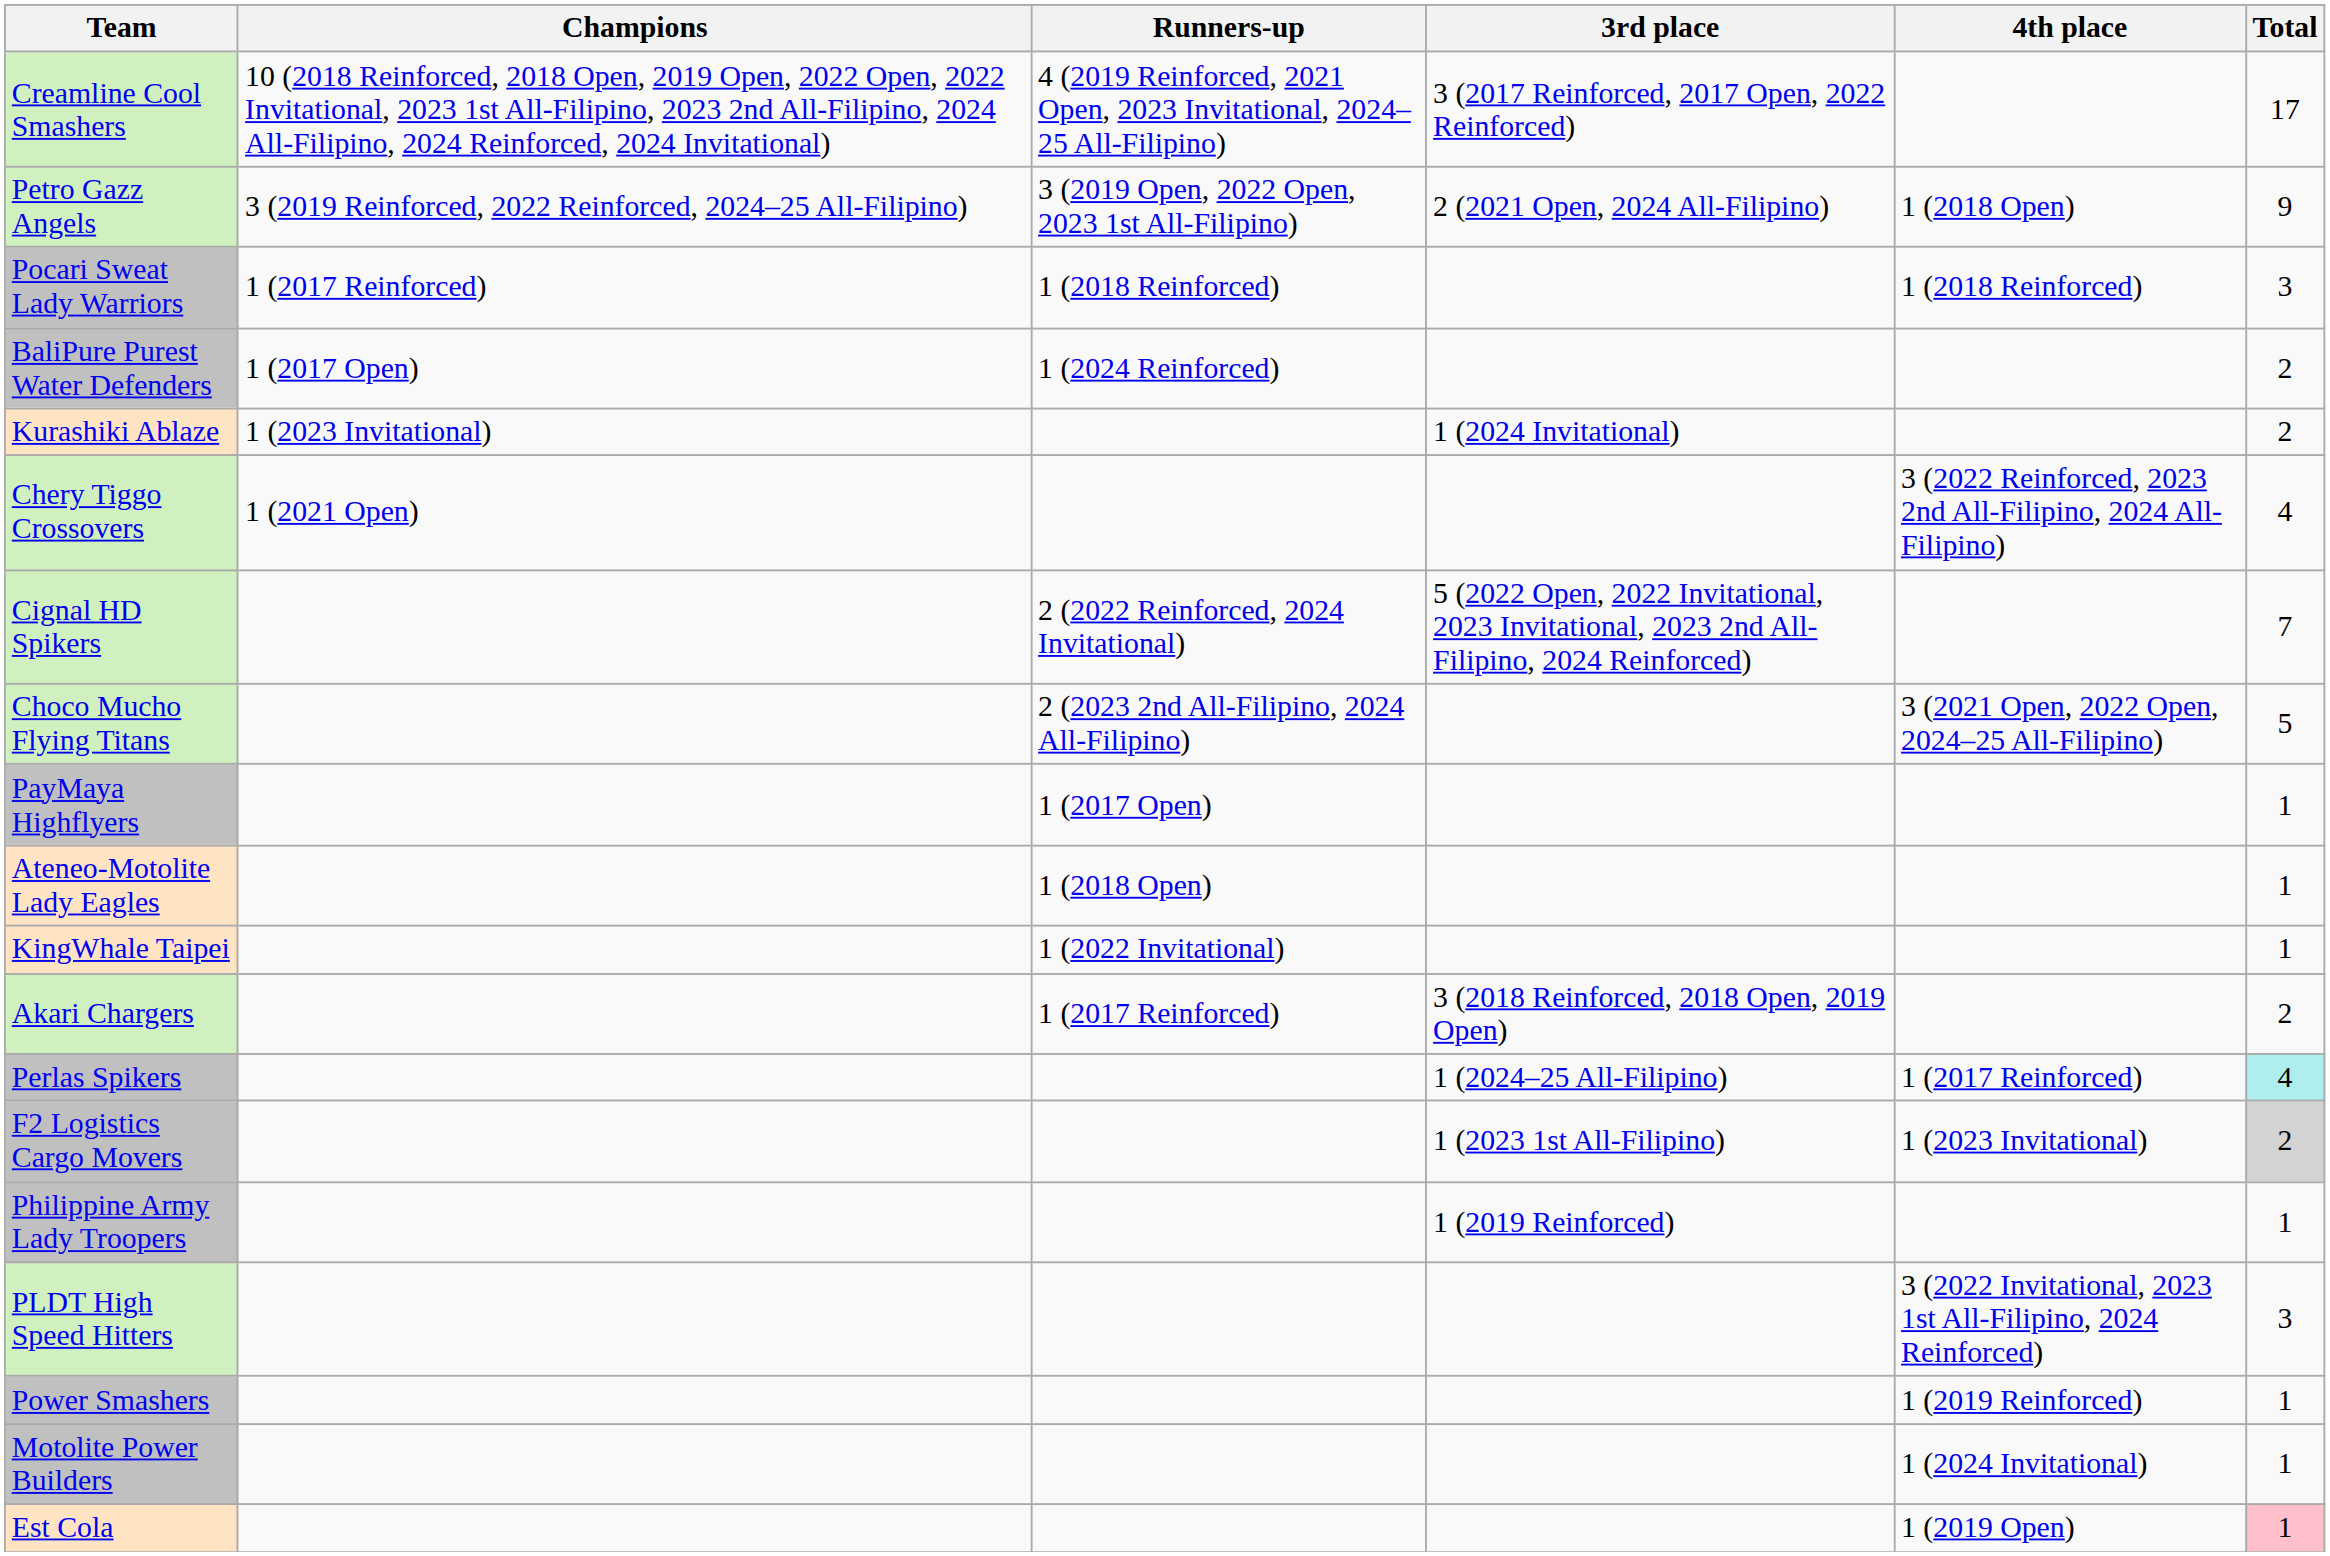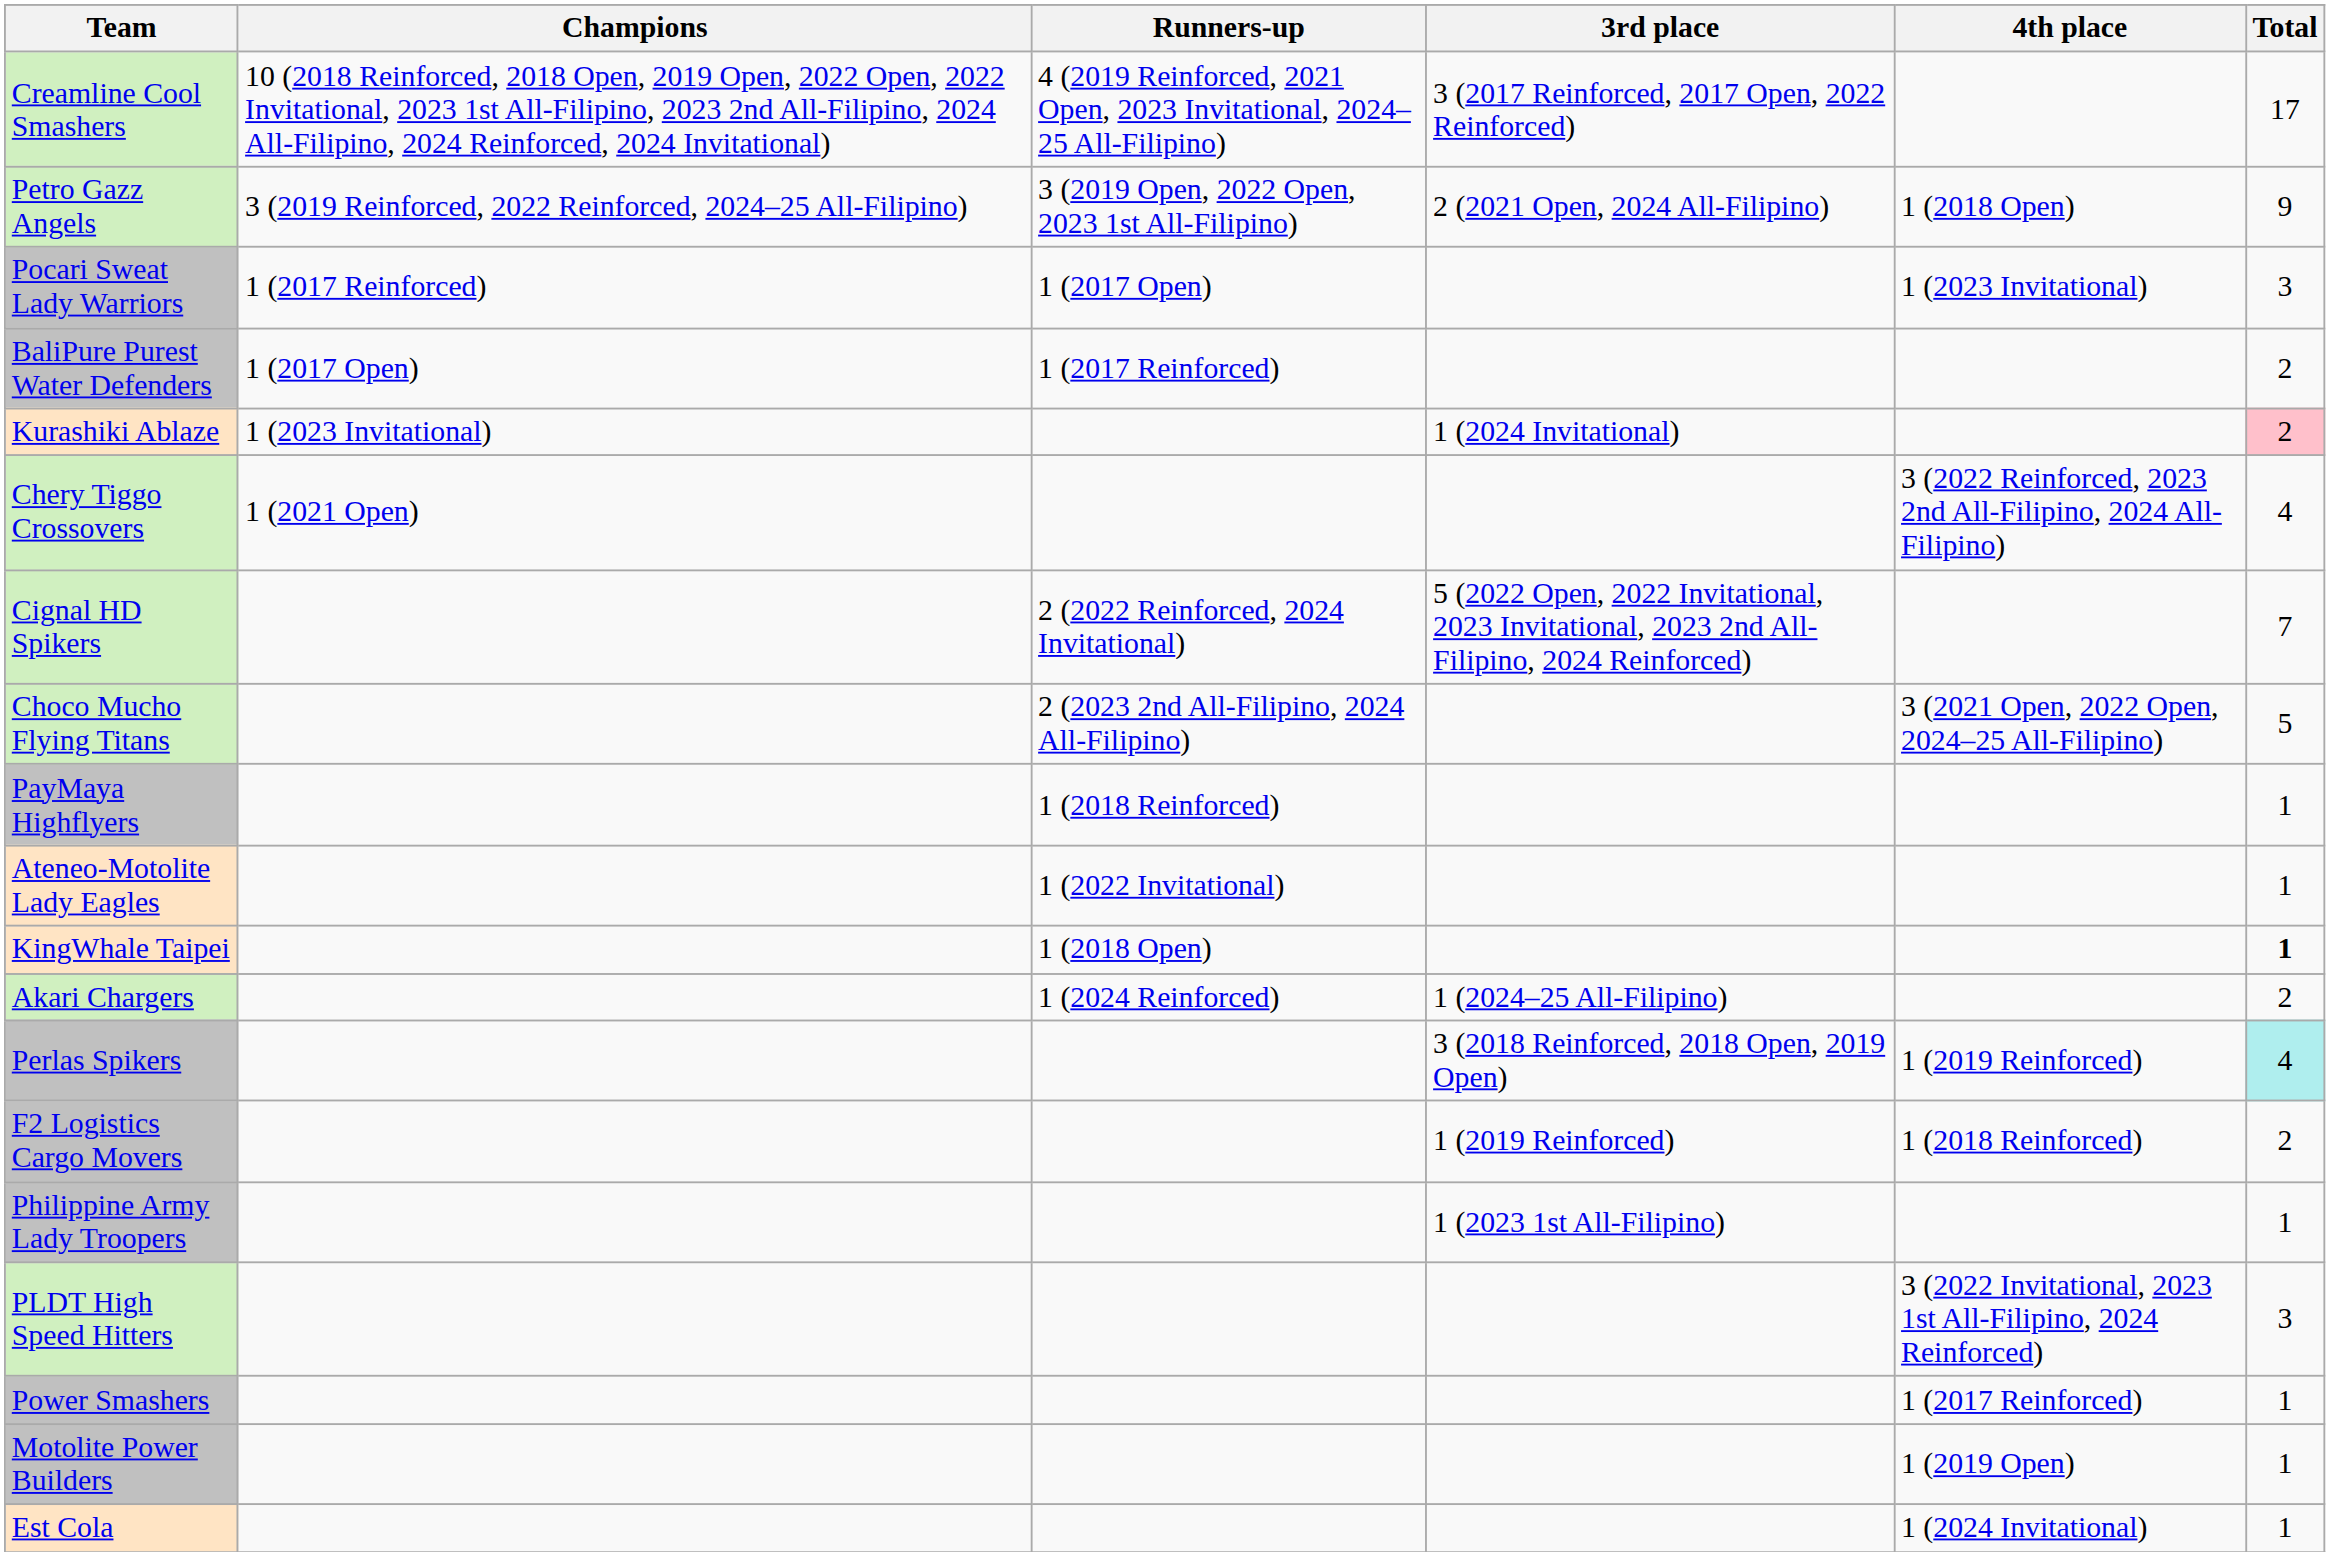Pocari Sweat Lady Warriors | Runners-up: 1 (2018 Reinforced) -> 1 (2017 Open)
Pocari Sweat Lady Warriors | 4th place: 1 (2018 Reinforced) -> 1 (2023 Invitational)
BaliPure Purest Water Defenders | Runners-up: 1 (2024 Reinforced) -> 1 (2017 Reinforced)
Kurashiki Ablaze | Total: no background -> pink background
PayMaya Highflyers | Runners-up: 1 (2017 Open) -> 1 (2018 Reinforced)
Ateneo-Motolite Lady Eagles | Runners-up: 1 (2018 Open) -> 1 (2022 Invitational)
KingWhale Taipei | Runners-up: 1 (2022 Invitational) -> 1 (2018 Open)
KingWhale Taipei | Total: normal -> bold
Akari Chargers | Runners-up: 1 (2017 Reinforced) -> 1 (2024 Reinforced)
Akari Chargers | 3rd place: 3 (2018 Reinforced, 2018 Open, 2019 Open) -> 1 (2024–25 All-Filipino)
Perlas Spikers | 3rd place: 1 (2024–25 All-Filipino) -> 3 (2018 Reinforced, 2018 Open, 2019 Open)
Perlas Spikers | 4th place: 1 (2017 Reinforced) -> 1 (2019 Reinforced)
F2 Logistics Cargo Movers | 3rd place: 1 (2023 1st All-Filipino) -> 1 (2019 Reinforced)
F2 Logistics Cargo Movers | 4th place: 1 (2023 Invitational) -> 1 (2018 Reinforced)
F2 Logistics Cargo Movers | Total: lightgrey background -> no background
Philippine Army Lady Troopers | 3rd place: 1 (2019 Reinforced) -> 1 (2023 1st All-Filipino)
Power Smashers | 4th place: 1 (2019 Reinforced) -> 1 (2017 Reinforced)
Motolite Power Builders | 4th place: 1 (2024 Invitational) -> 1 (2019 Open)
Est Cola | 4th place: 1 (2019 Open) -> 1 (2024 Invitational)
Est Cola | Total: pink background -> no background
